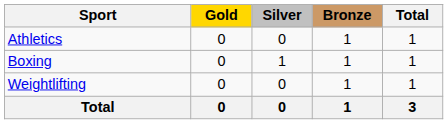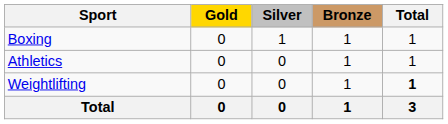rows swapped: Athletics <-> Boxing
Weightlifting | Total: normal -> bold
